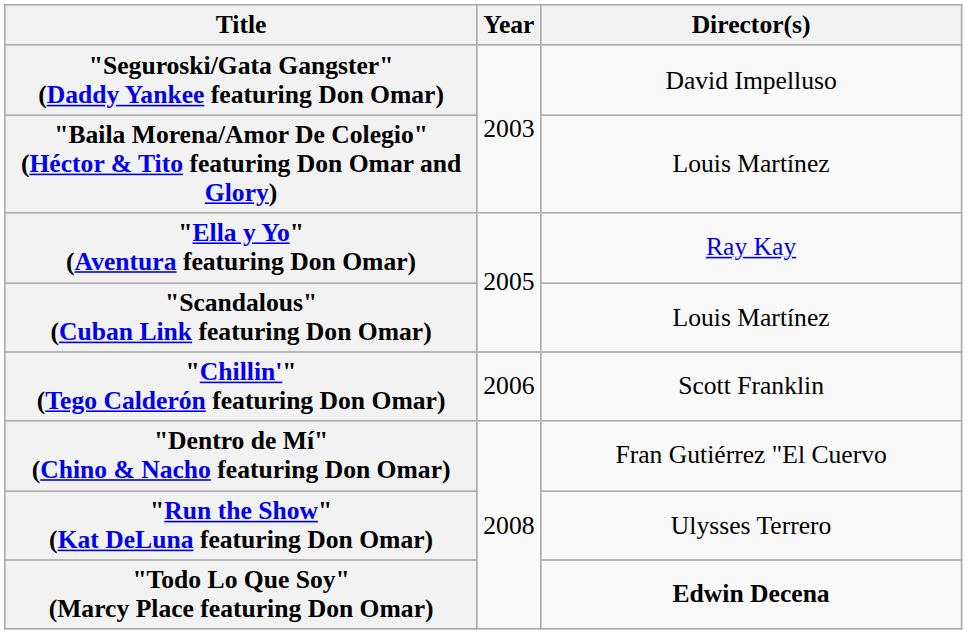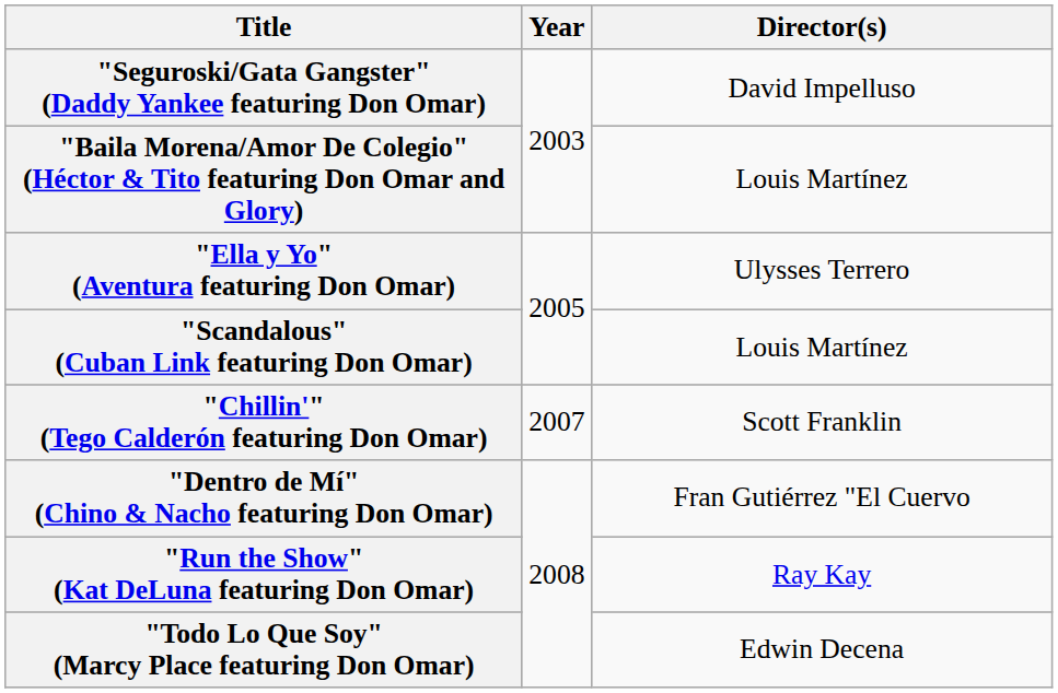"Ella y Yo" (Aventura featuring Don Omar) | Director(s): Ray Kay -> Ulysses Terrero
"Chillin'" (Tego Calderón featuring Don Omar) | Year: 2006 -> 2007
"Run the Show" (Kat DeLuna featuring Don Omar) | Director(s): Ulysses Terrero -> Ray Kay
"Todo Lo Que Soy" (Marcy Place featuring Don Omar) | Director(s): bold -> normal
